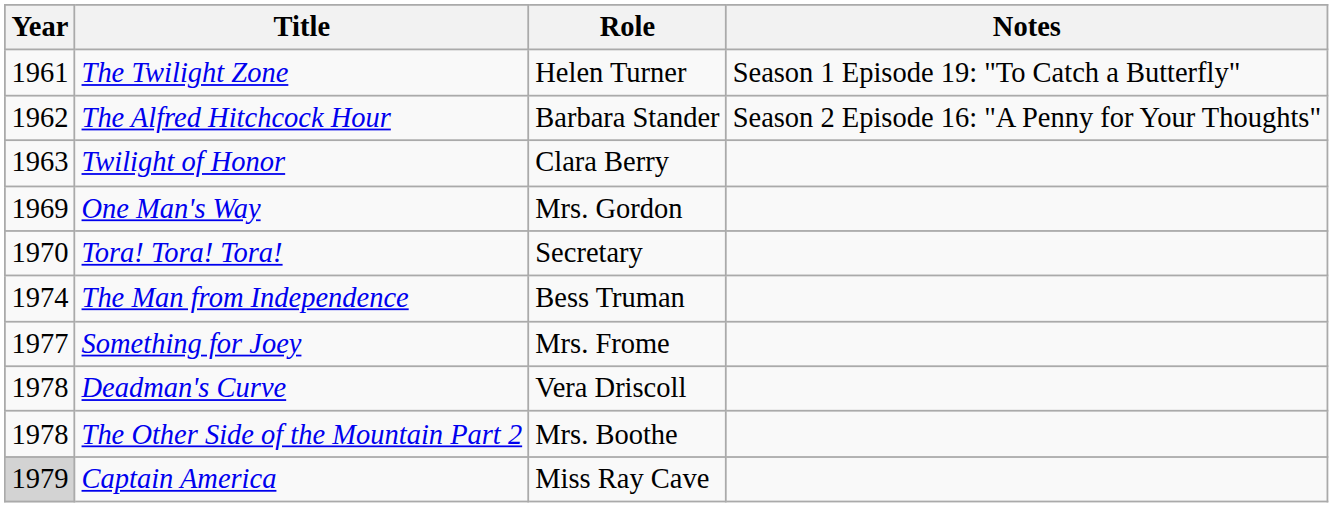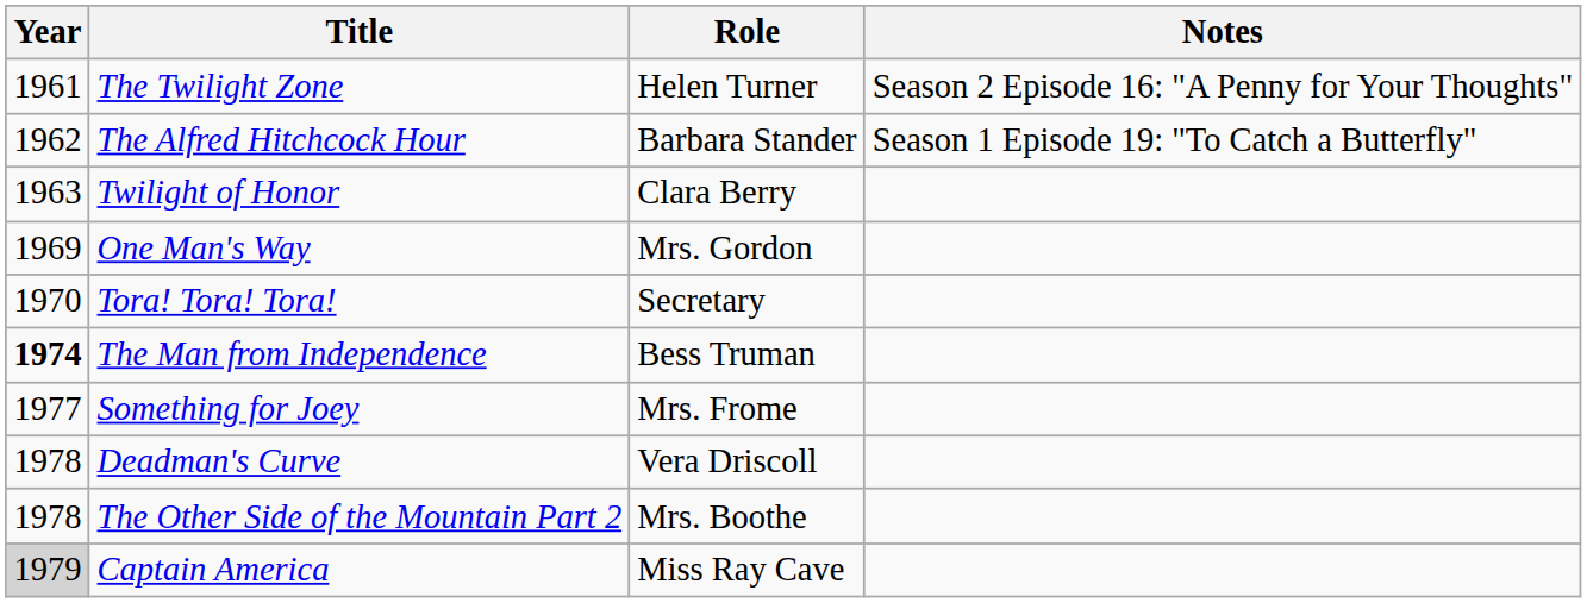The Twilight Zone | Notes: Season 1 Episode 19: "To Catch a Butterfly" -> Season 2 Episode 16: "A Penny for Your Thoughts"
The Alfred Hitchcock Hour | Notes: Season 2 Episode 16: "A Penny for Your Thoughts" -> Season 1 Episode 19: "To Catch a Butterfly"
The Man from Independence | Year: normal -> bold
